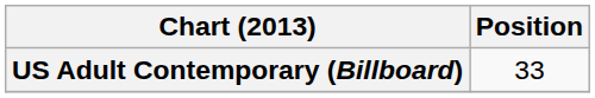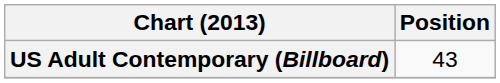US Adult Contemporary (Billboard) | Position: 33 -> 43
